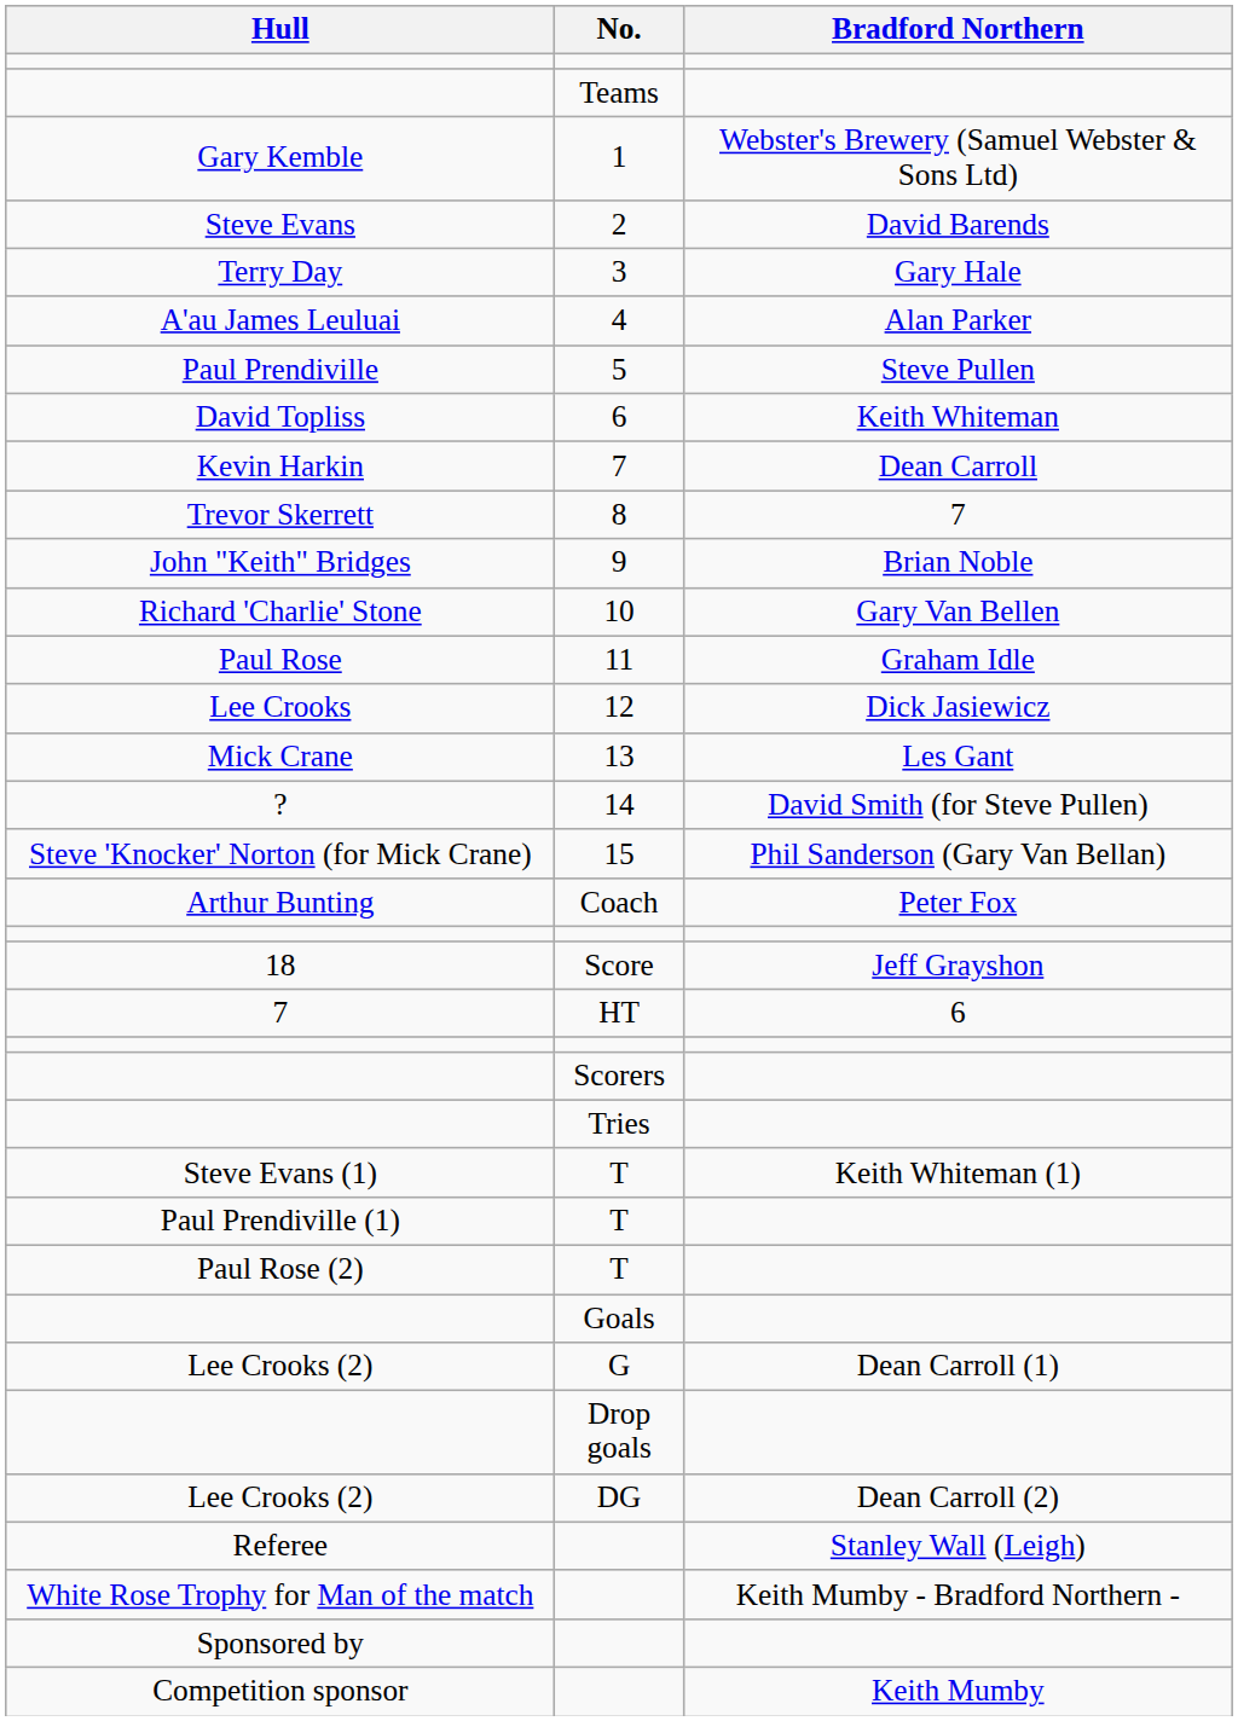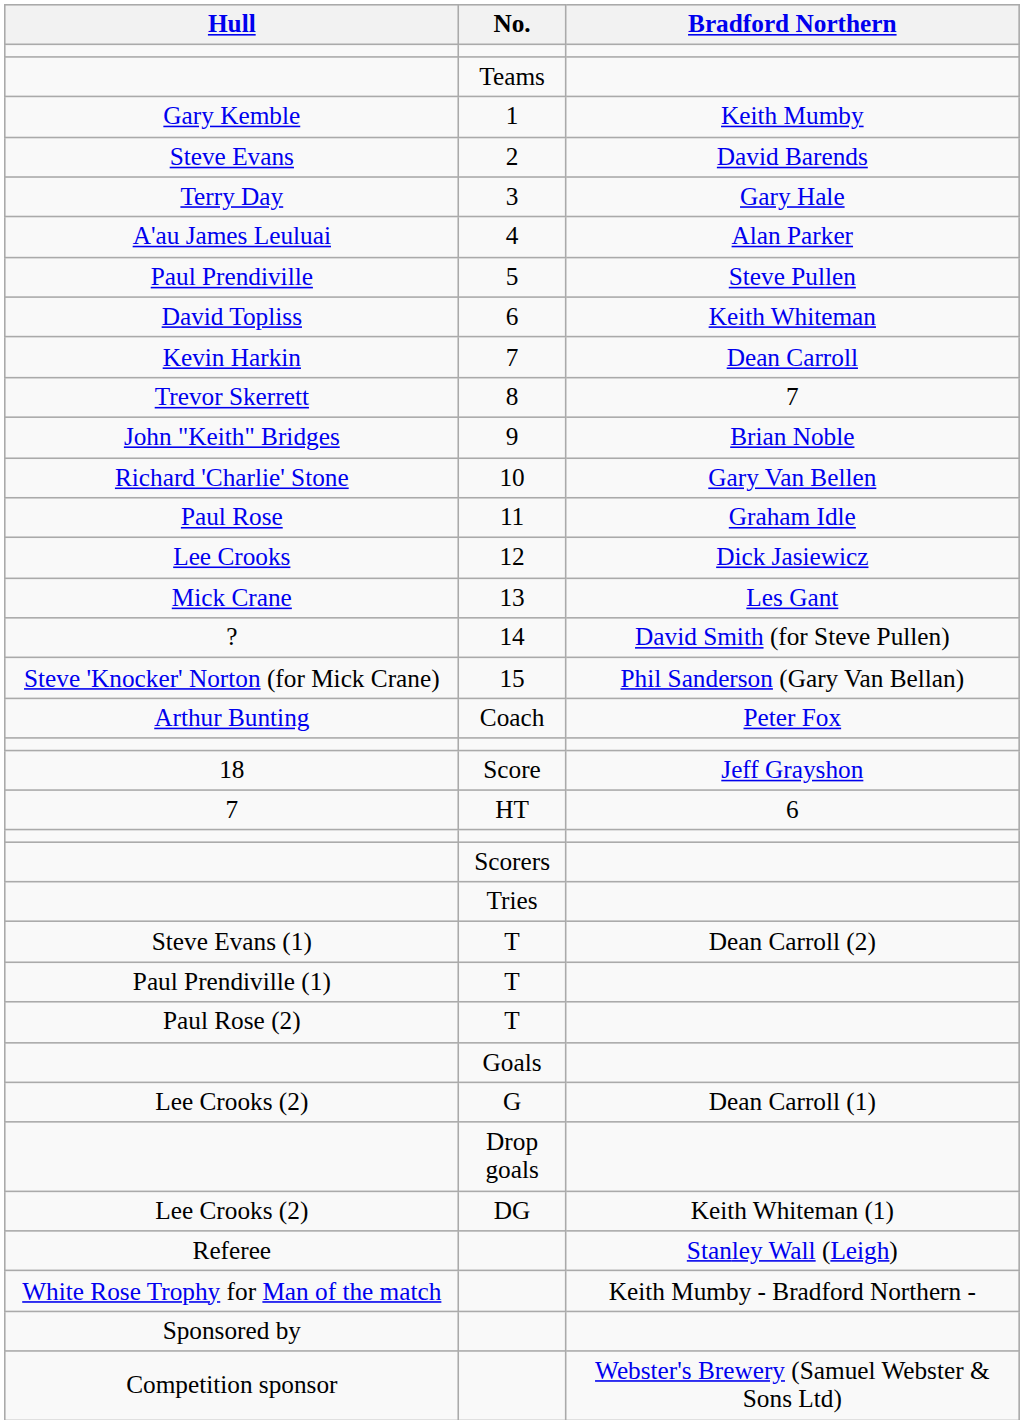Gary Kemble | Bradford Northern: Webster's Brewery (Samuel Webster & Sons Ltd) -> Keith Mumby
Steve Evans (1) | Bradford Northern: Keith Whiteman (1) -> Dean Carroll (2)
Lee Crooks (2) / DG | Bradford Northern: Dean Carroll (2) -> Keith Whiteman (1)
Competition sponsor | Bradford Northern: Keith Mumby -> Webster's Brewery (Samuel Webster & Sons Ltd)
